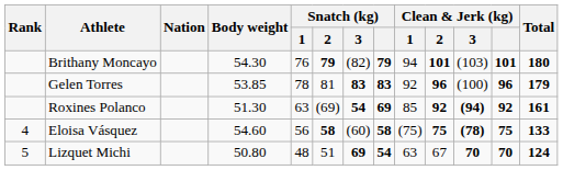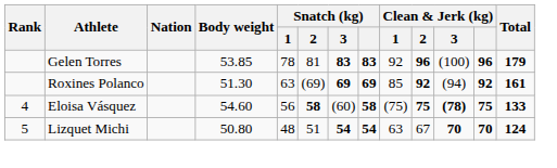- row: Brithany Moncayo | 54.30 | 76 | 79 | (82) | 79 | 94 | 101 | (103) | 101 | 180
Roxines Polanco | Snatch (kg) / 3: 54 -> 69
Roxines Polanco | Clean & Jerk (kg) / 3: bold -> normal
Lizquet Michi | Snatch (kg) / 3: 69 -> 54
